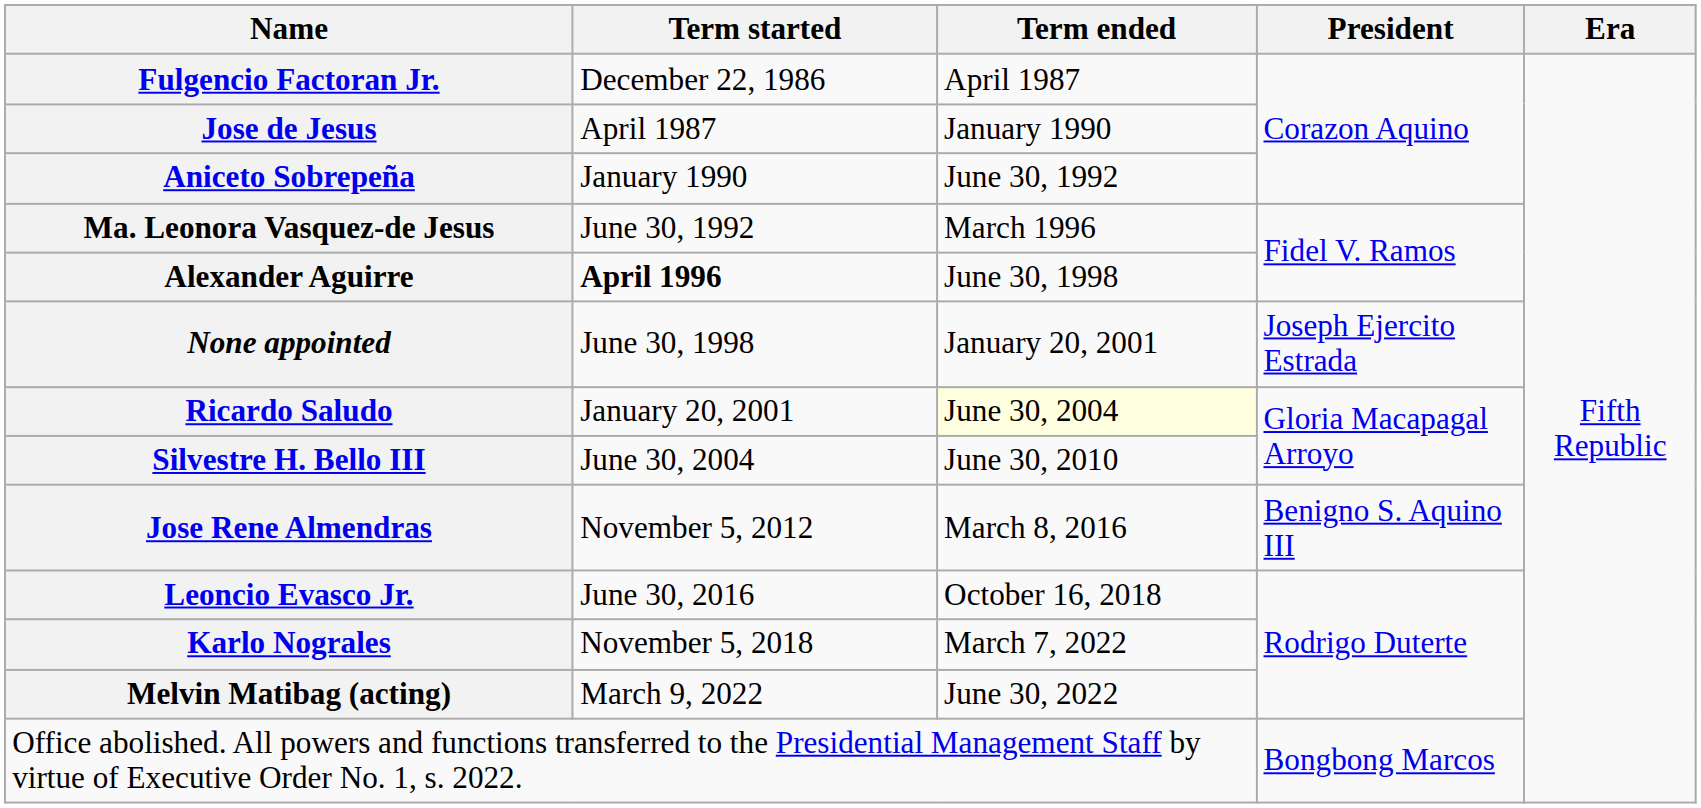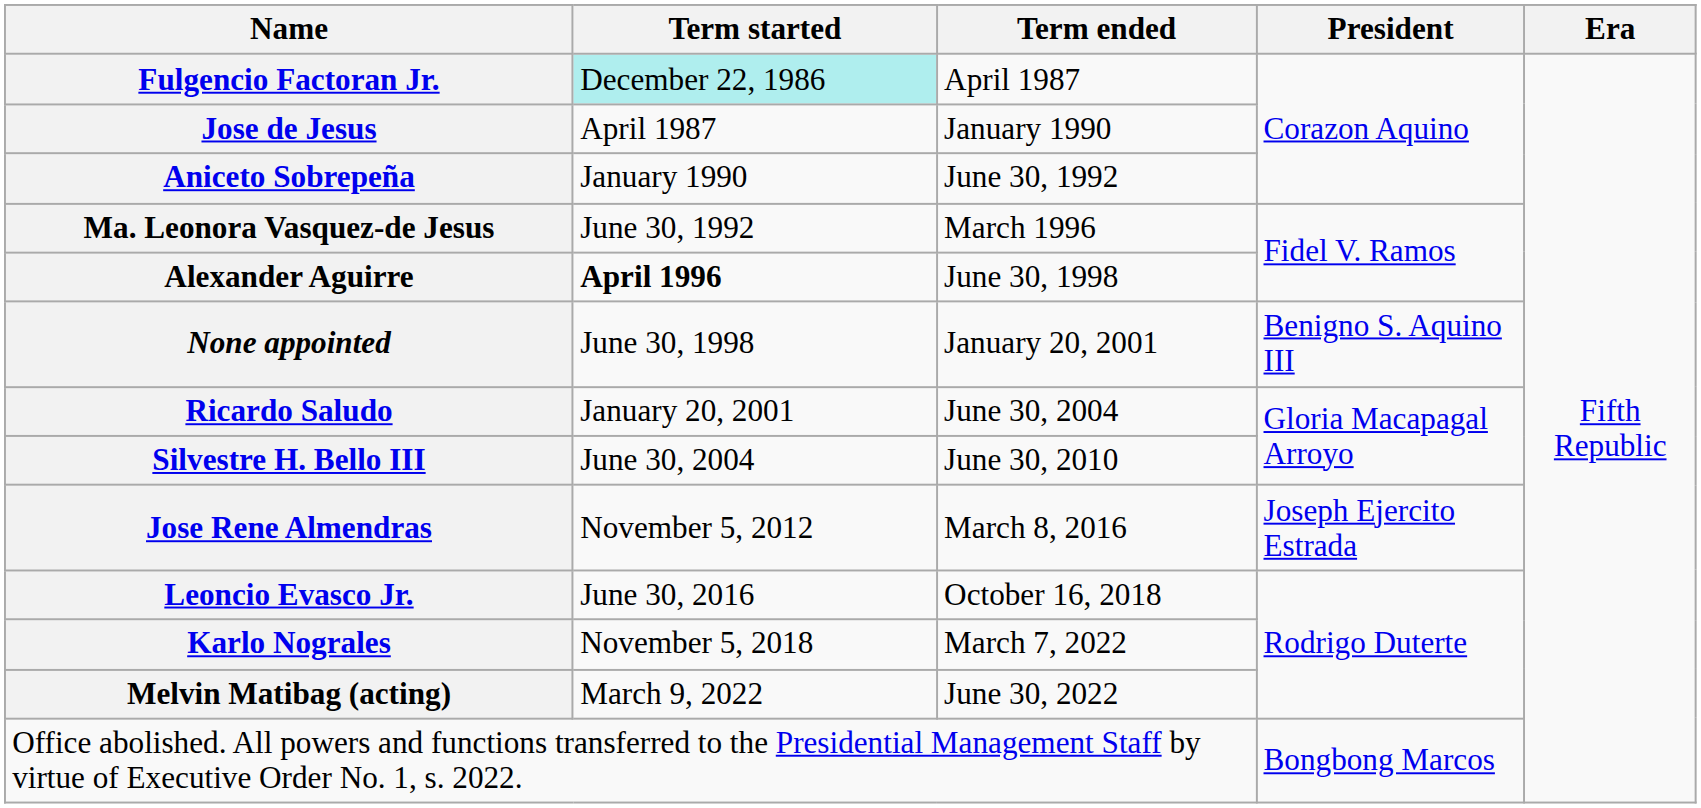Fulgencio Factoran Jr. | Term started: no background -> paleturquoise background
None appointed | President: Joseph Ejercito Estrada -> Benigno S. Aquino III
Ricardo Saludo | Term ended: lightyellow background -> no background
Jose Rene Almendras | President: Benigno S. Aquino III -> Joseph Ejercito Estrada
